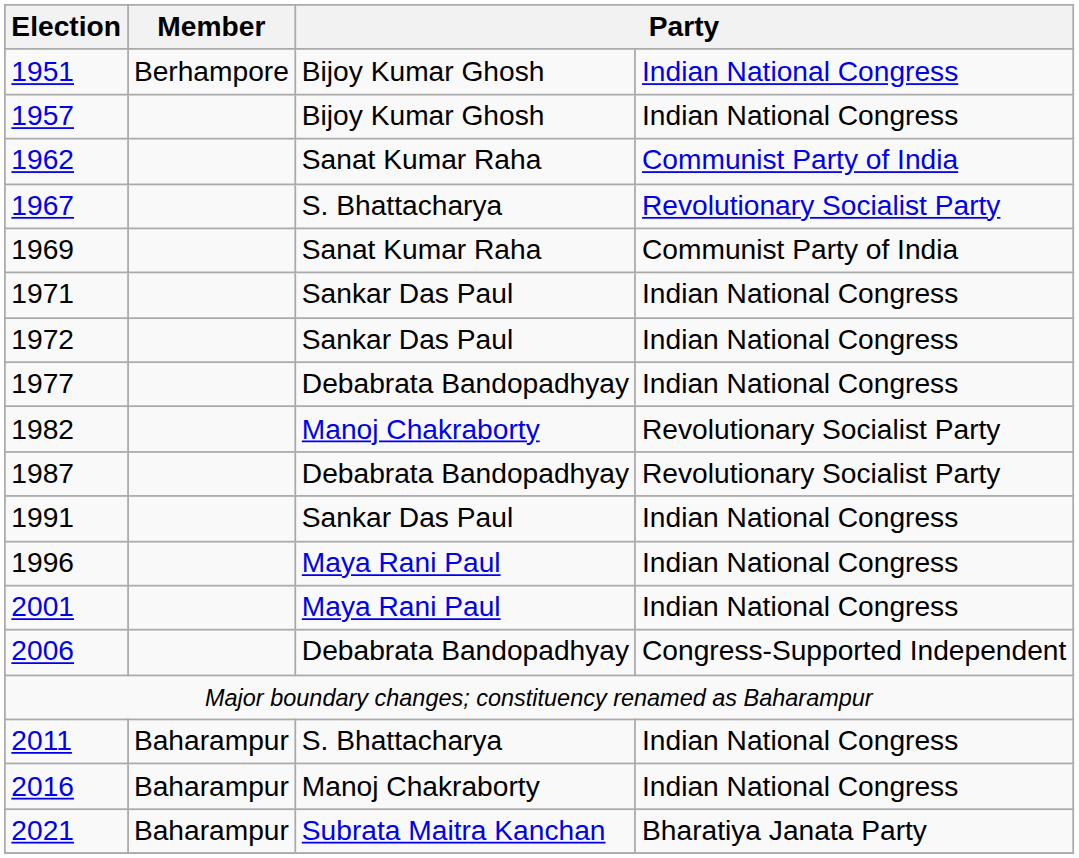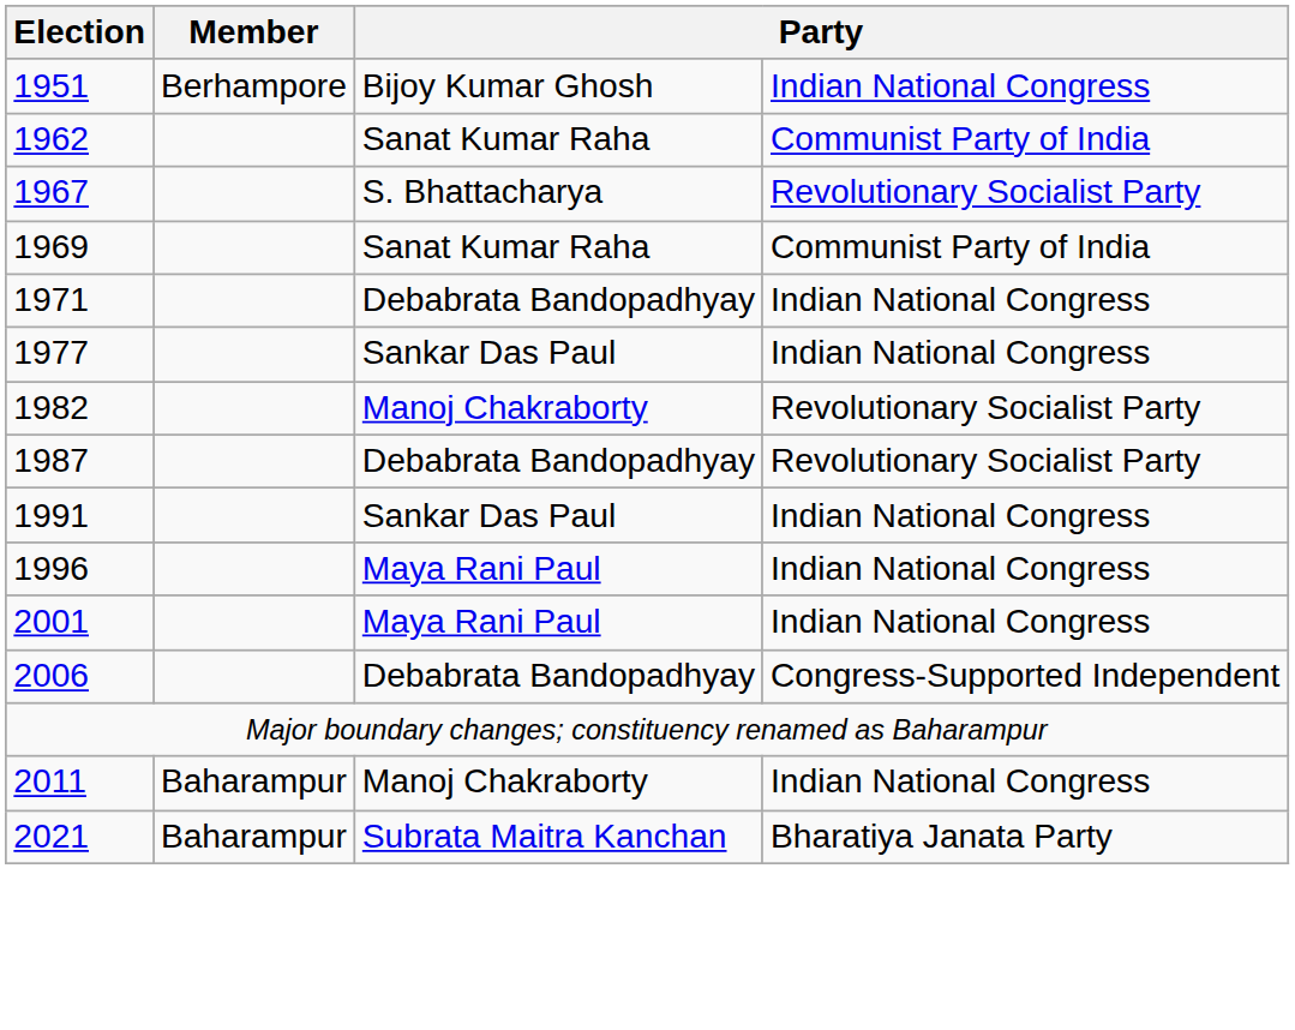- row: 1957 | Bijoy Kumar Ghosh | Indian National Congress
1971 | column 3: Sankar Das Paul -> Debabrata Bandopadhyay
- row: 1972 | Sankar Das Paul | Indian National Congress
1977 | column 3: Debabrata Bandopadhyay -> Sankar Das Paul
2011 | column 3: S. Bhattacharya -> Manoj Chakraborty
- row: 2016 | Baharampur | Manoj Chakraborty | Indian National Congress
